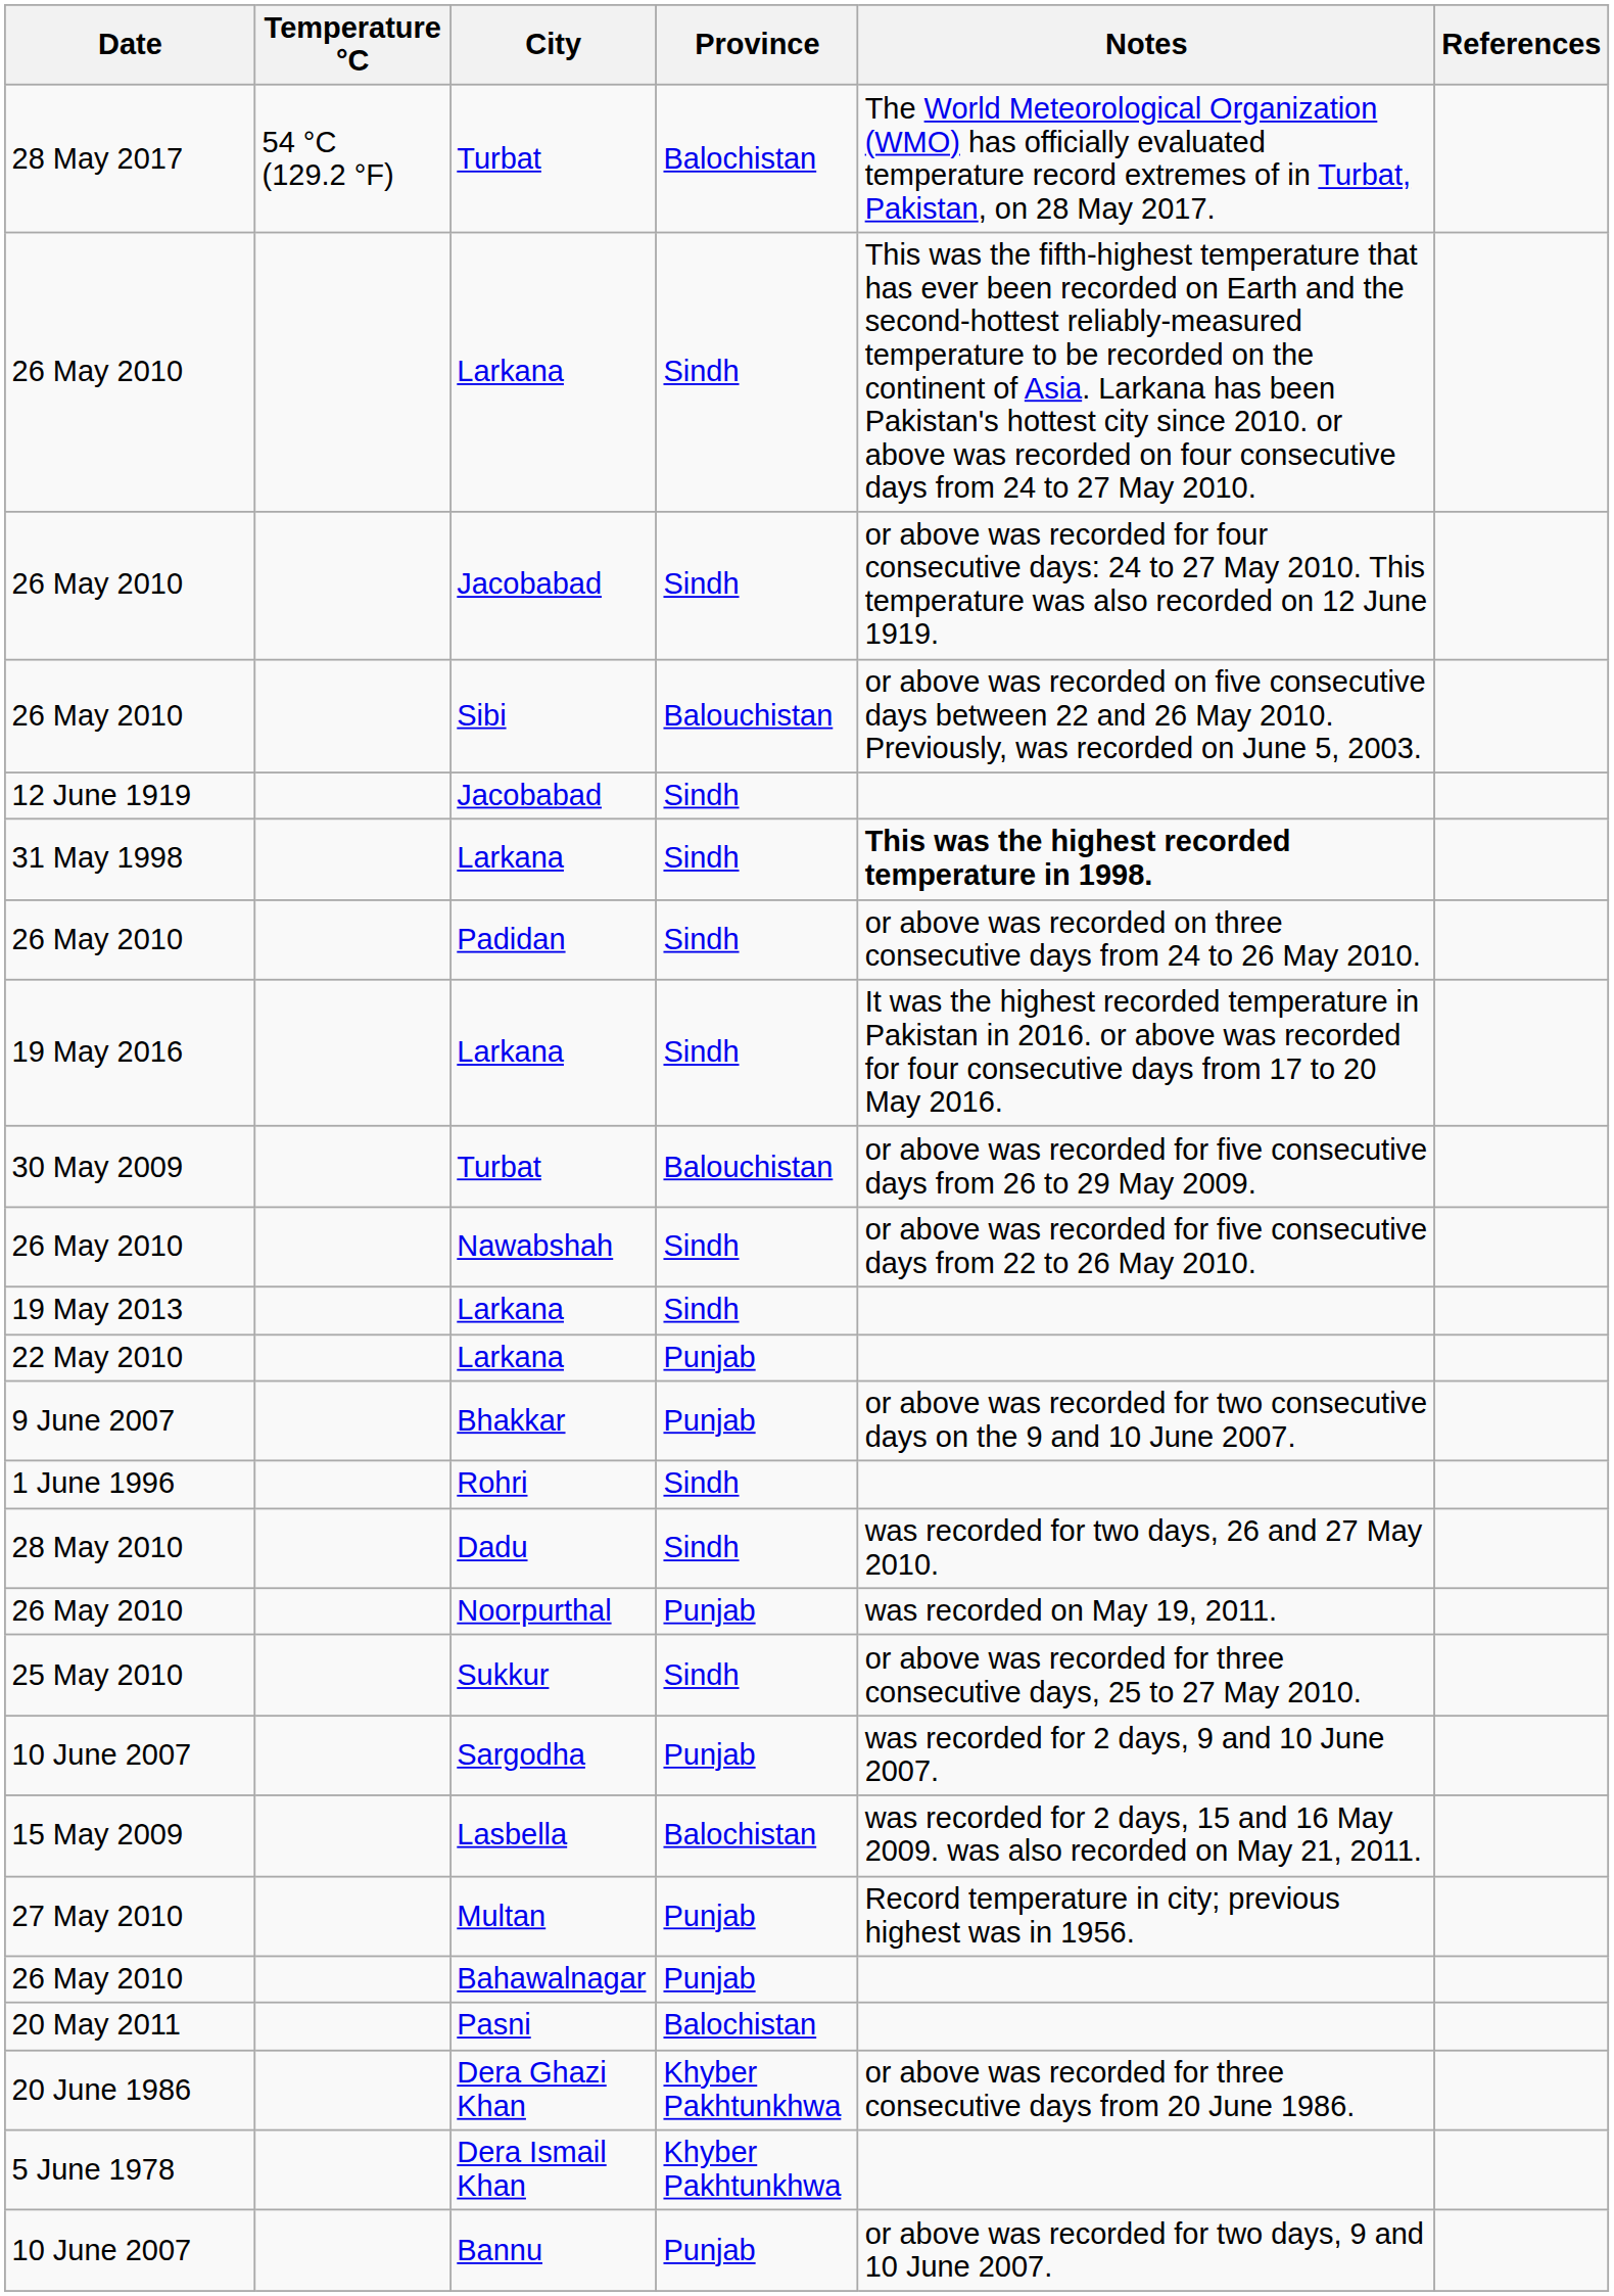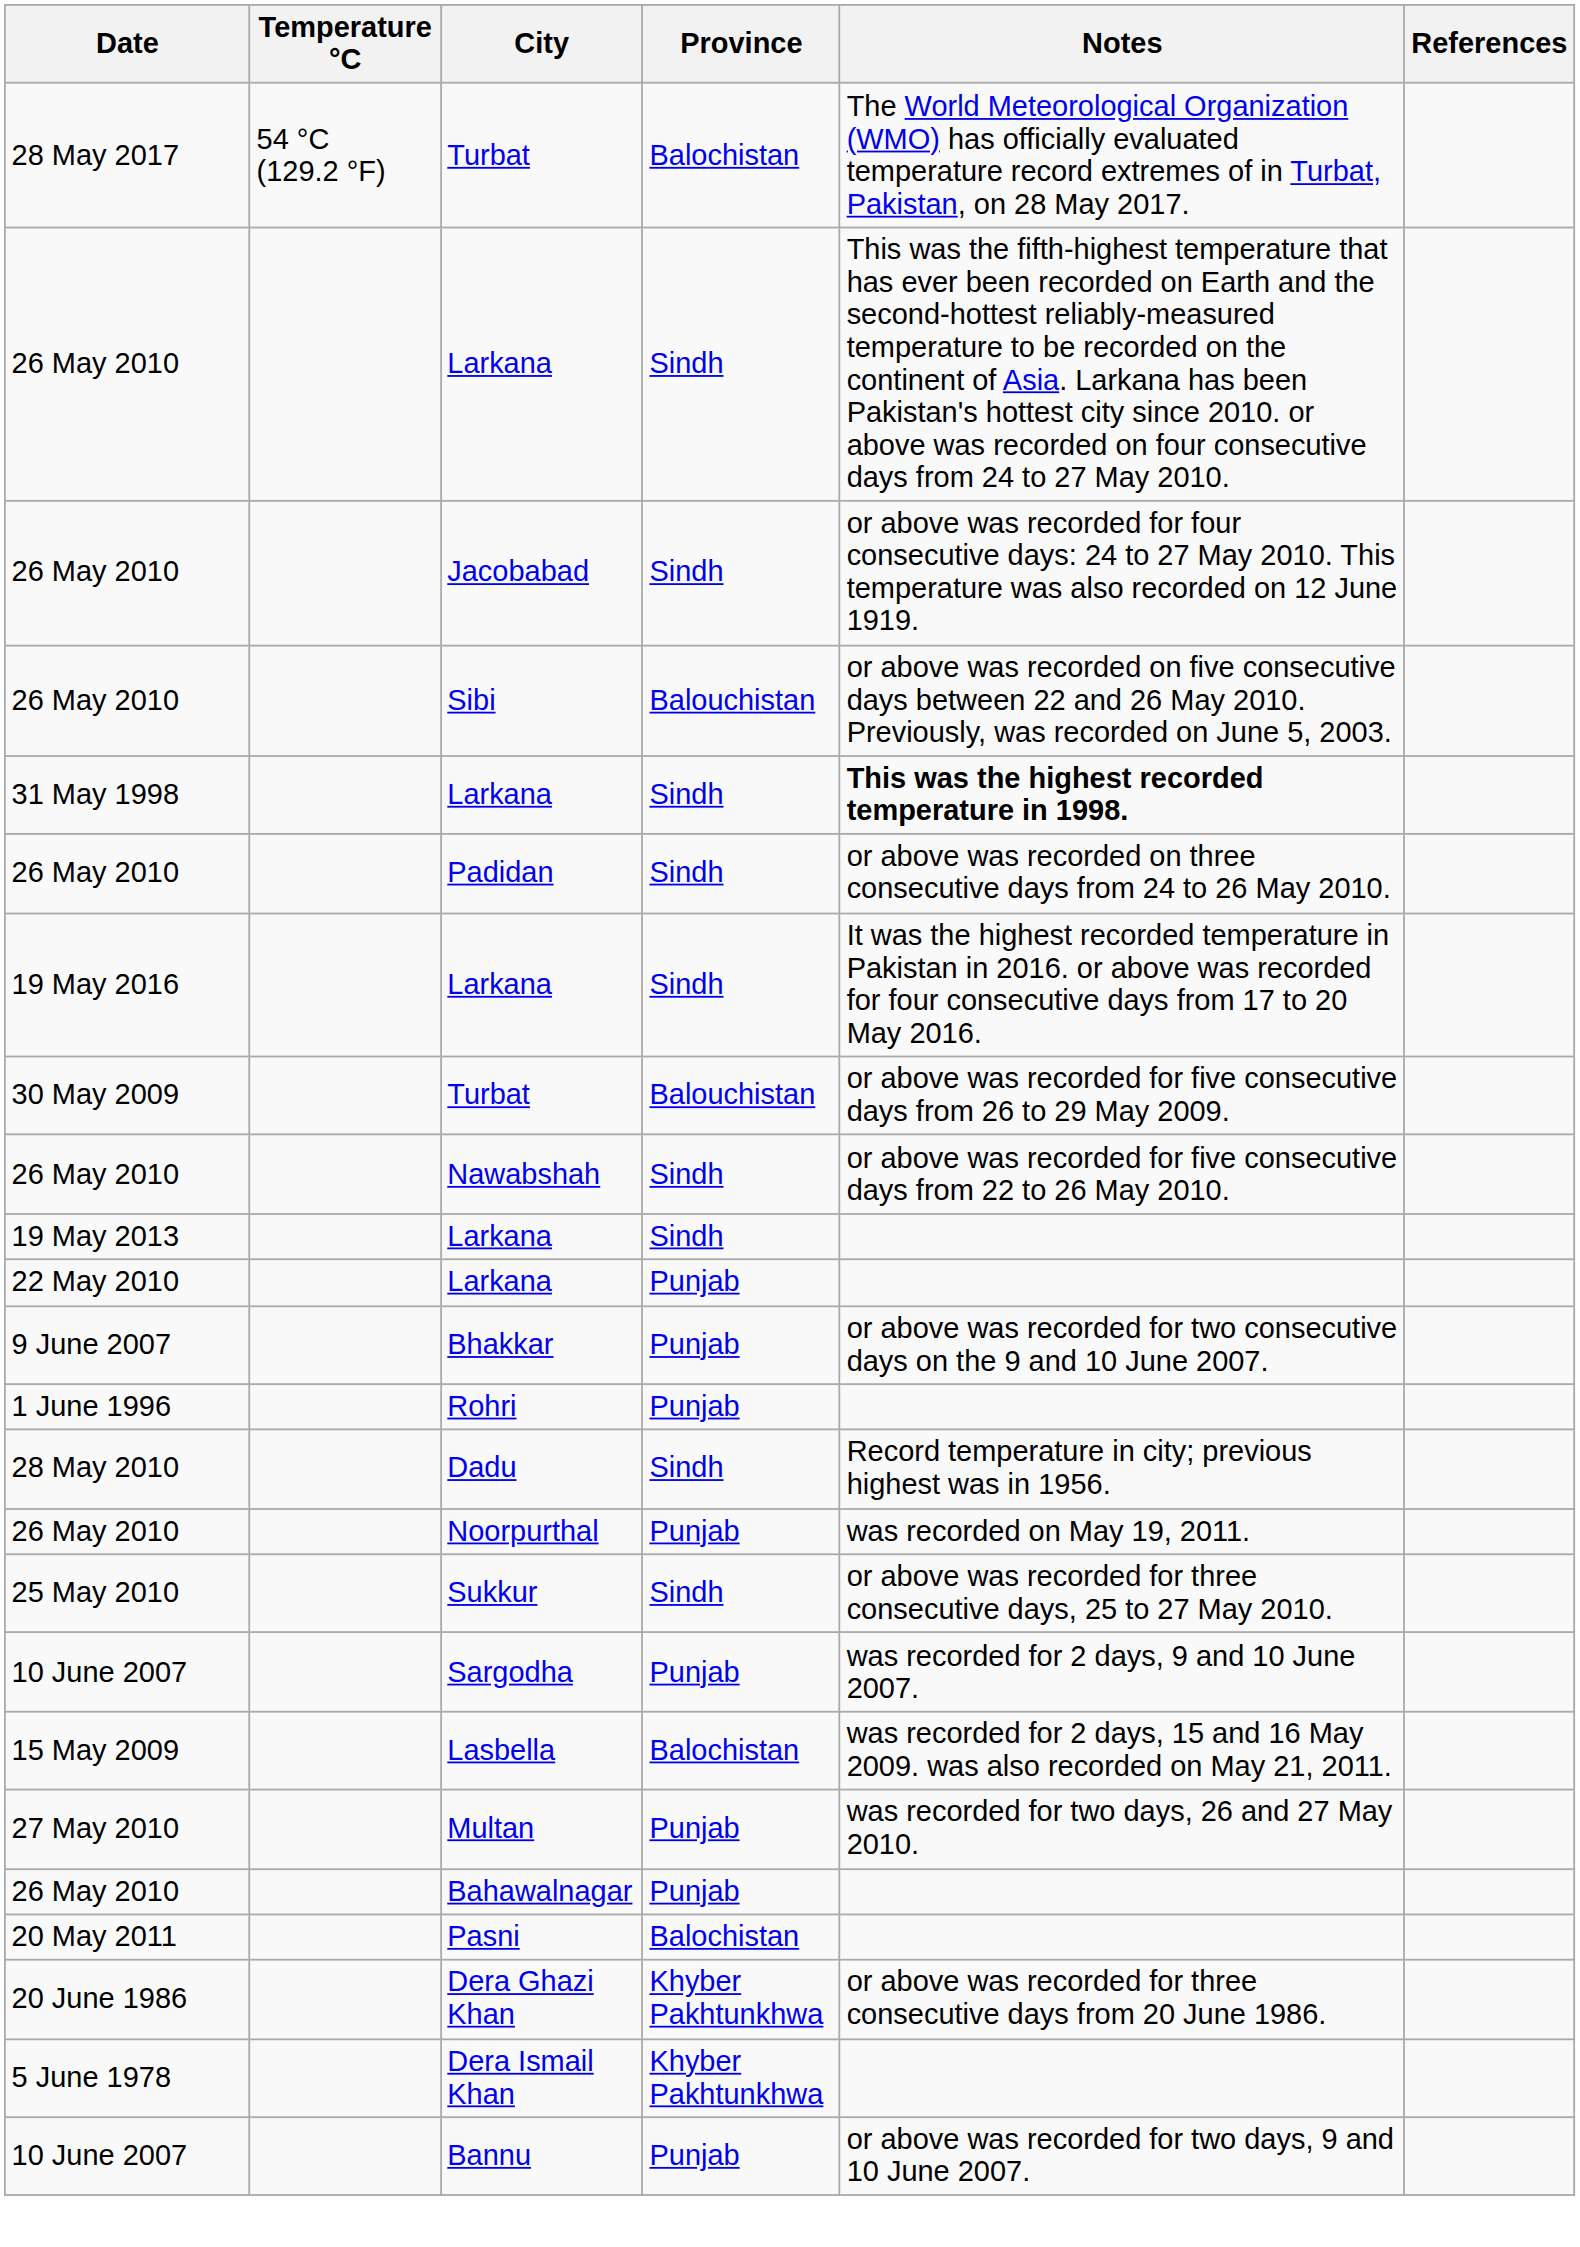- row: 12 June 1919 | Jacobabad | Sindh
Rohri | Province: Sindh -> Punjab
Dadu | Notes: was recorded for two days, 26 and 27 May 2010. -> Record temperature in city; previous highest was in 1956.
Multan | Notes: Record temperature in city; previous highest was in 1956. -> was recorded for two days, 26 and 27 May 2010.
